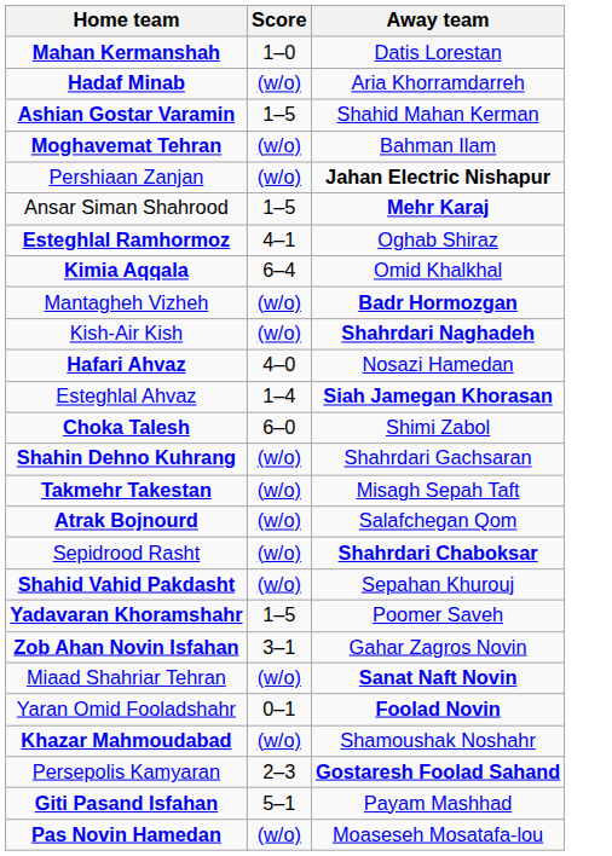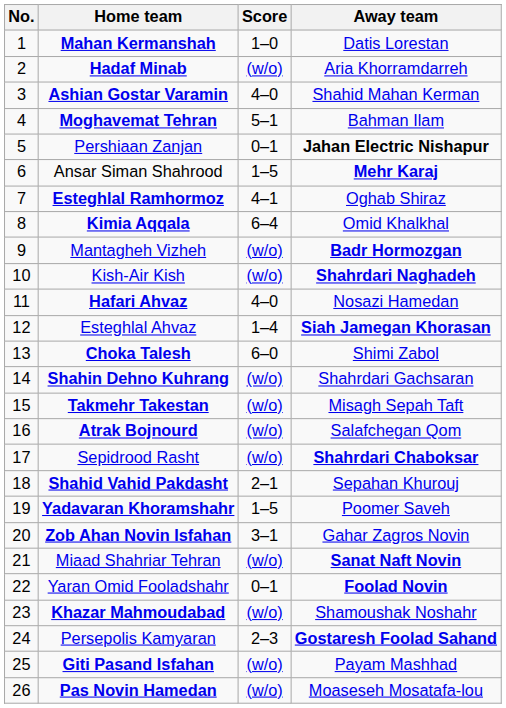+ column: No. | 1 | 2 | 3 | 4 | 5 | 6 | 7 | 8 | 9 | 10 | 11 | 12 | 13 | 14 | 15 | 16 | 17 | 18 | 19 | 20 | 21 | 22 | 23 | 24 | 25 | 26
Ashian Gostar Varamin | Score: 1–5 -> 4–0
Moghavemat Tehran | Score: (w/o) -> 5–1
Pershiaan Zanjan | Score: (w/o) -> 0–1
Shahid Vahid Pakdasht | Score: (w/o) -> 2–1
Giti Pasand Isfahan | Score: 5–1 -> (w/o)
